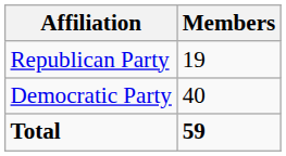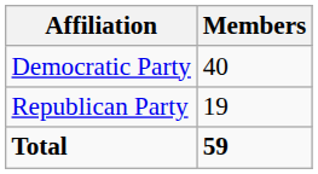rows swapped: Democratic Party <-> Republican Party
